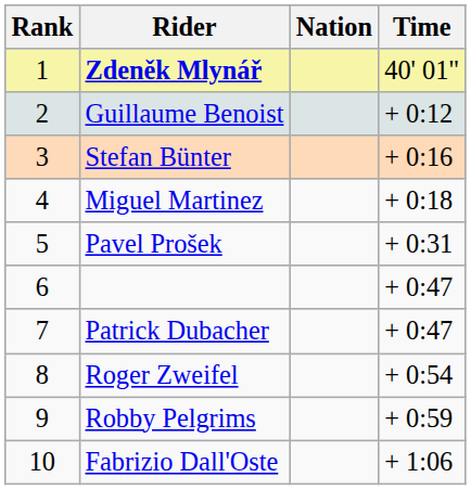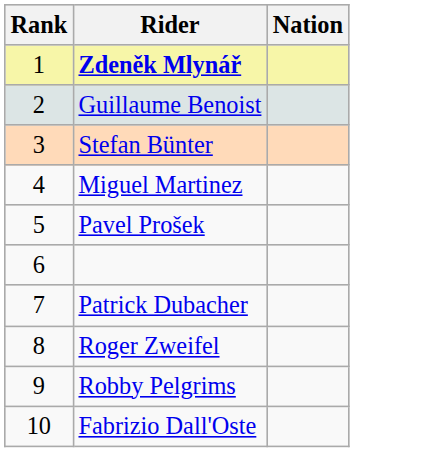- column: Time | 40' 01" | + 0:12 | + 0:16 | + 0:18 | + 0:31 | + 0:47 | + 0:47 | + 0:54 | + 0:59 | + 1:06
